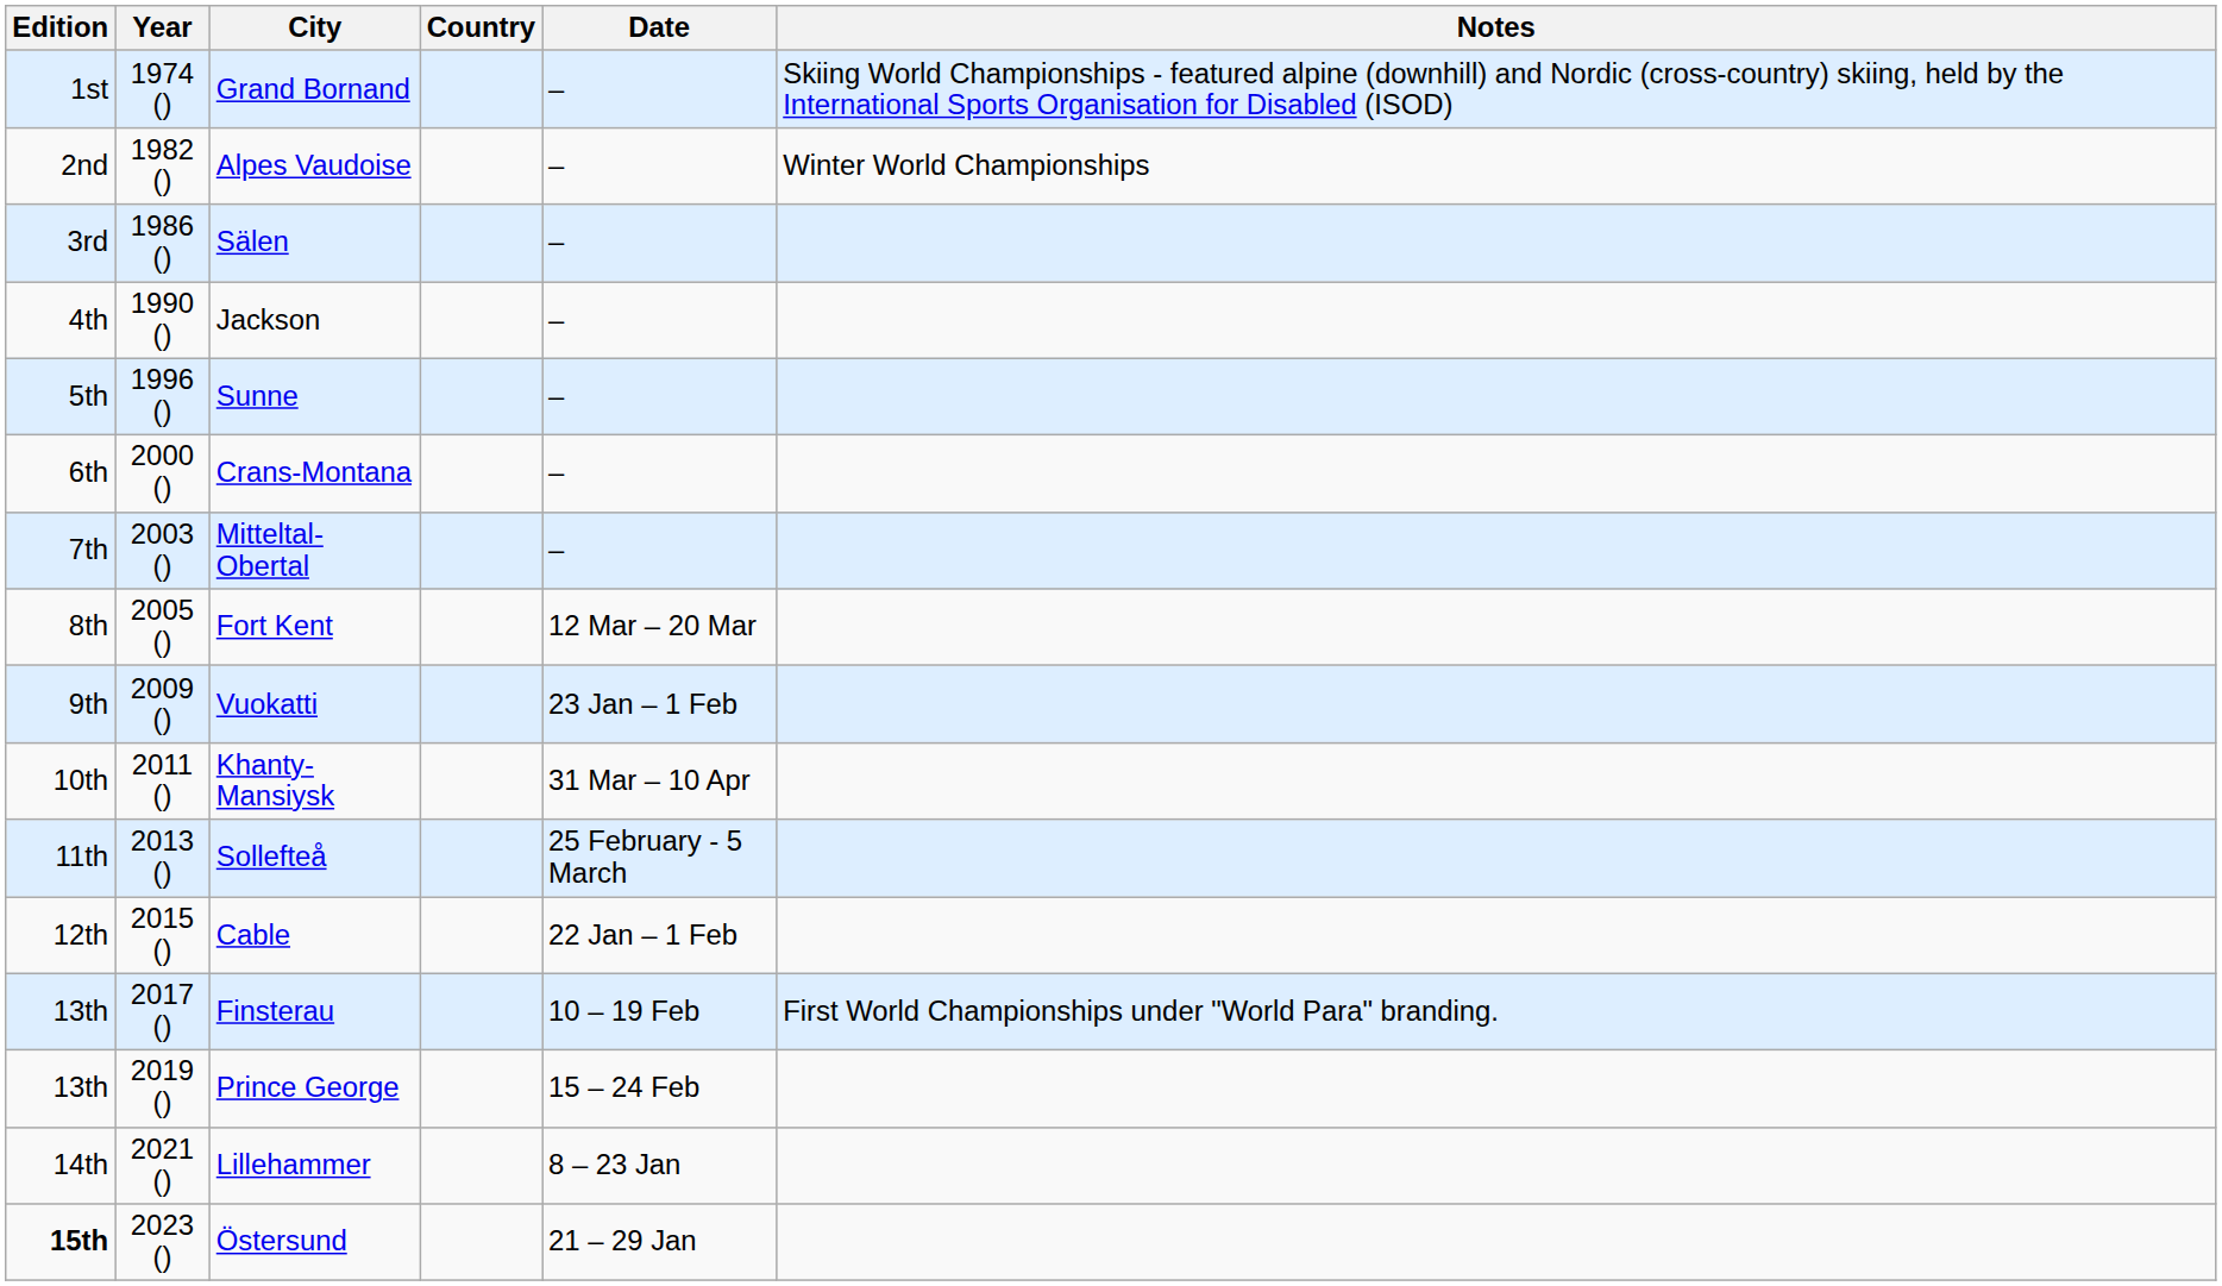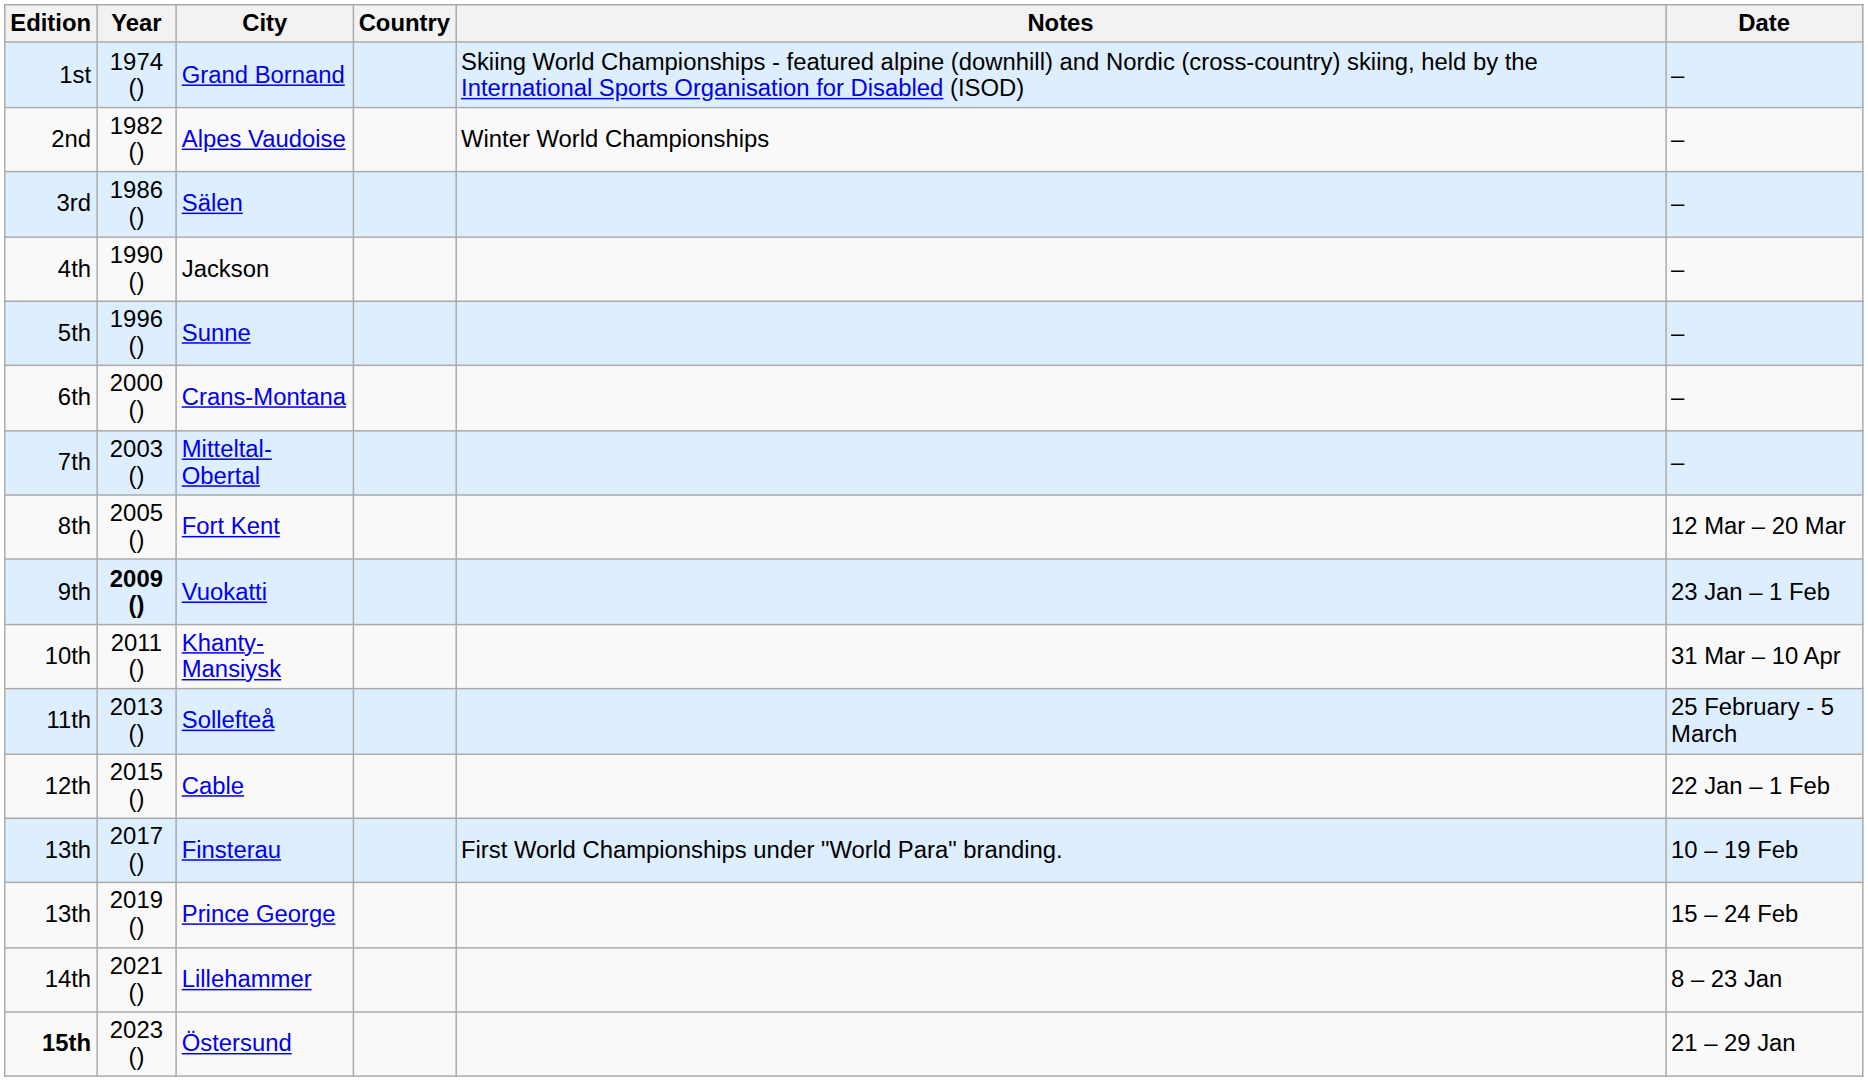columns swapped: Date <-> Notes
Vuokatti | Year: normal -> bold
